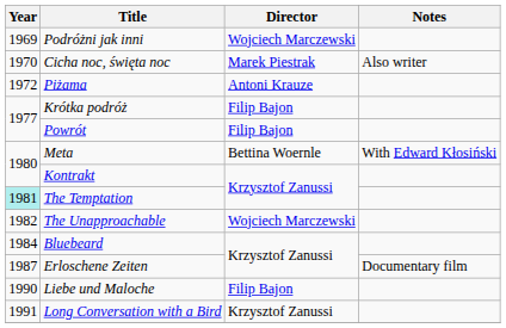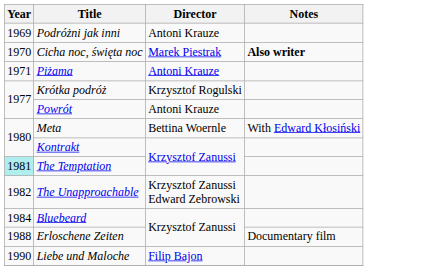Podróżni jak inni | Director: Wojciech Marczewski -> Antoni Krauze
Cicha noc, święta noc | Notes: normal -> bold
Piżama | Year: 1972 -> 1971
Krótka podróż | Director: Filip Bajon -> Krzysztof Rogulski
Powrót | Director: Filip Bajon -> Antoni Krauze
The Unapproachable | Director: Wojciech Marczewski -> Krzysztof Zanussi Edward Zebrowski
Erloschene Zeiten | Year: 1987 -> 1988
- row: 1991 | Long Conversation with a Bird | Krzysztof Zanussi
